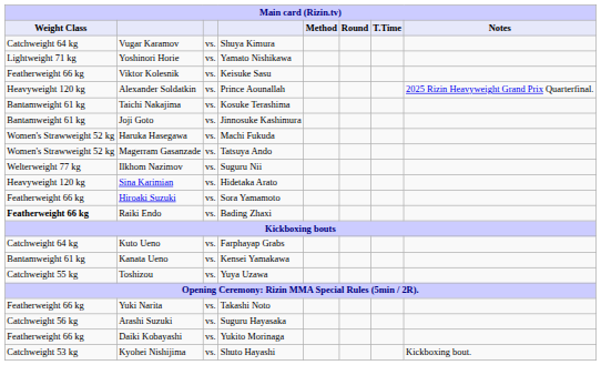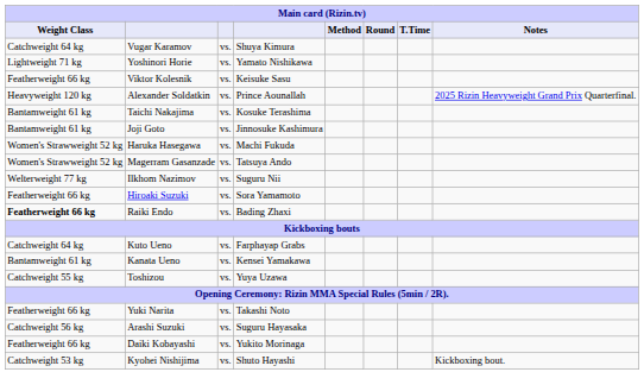- row: Heavyweight 120 kg | Sina Karimian | vs. | Hidetaka Arato
